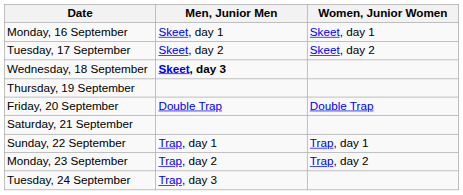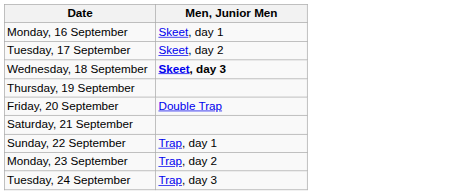- column: Women, Junior Women | Skeet, day 1 | Skeet, day 2 | Double Trap | Trap, day 1 | Trap, day 2
